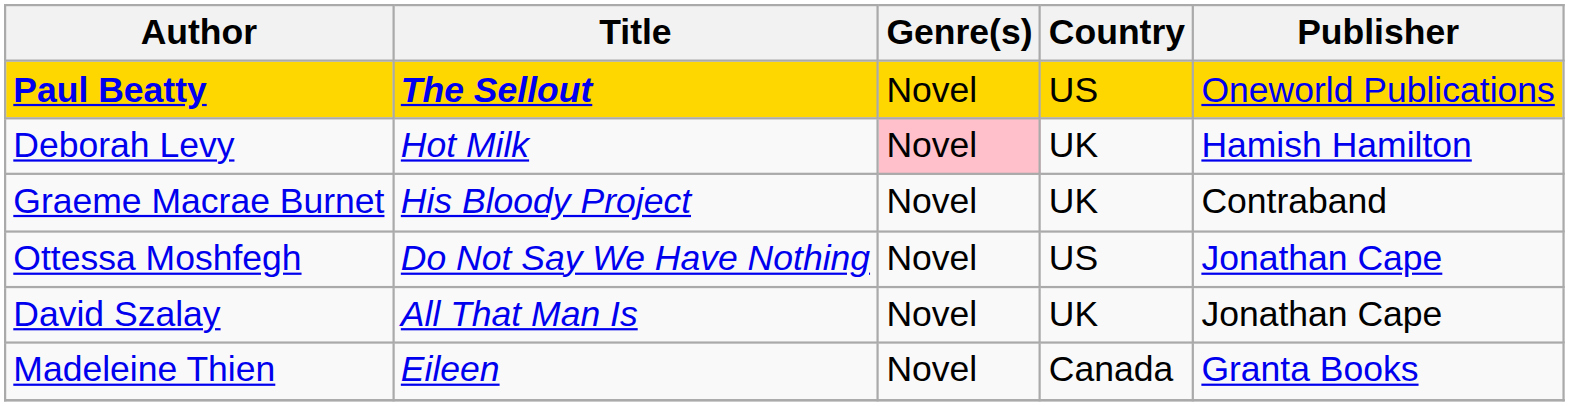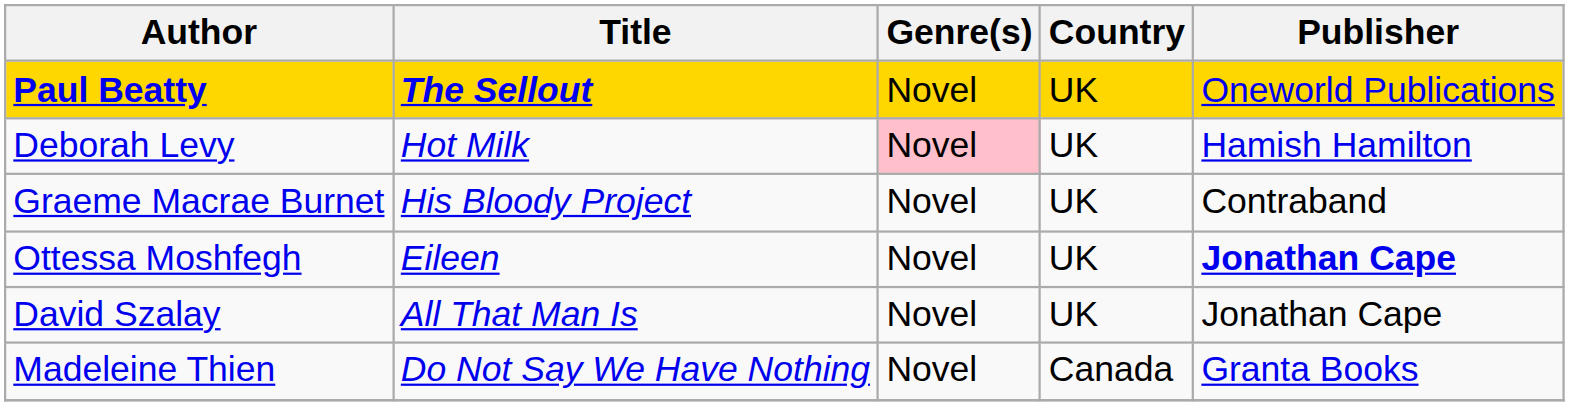Paul Beatty | Country: US -> UK
Ottessa Moshfegh | Title: Do Not Say We Have Nothing -> Eileen
Ottessa Moshfegh | Country: US -> UK
Ottessa Moshfegh | Publisher: normal -> bold
Madeleine Thien | Title: Eileen -> Do Not Say We Have Nothing
